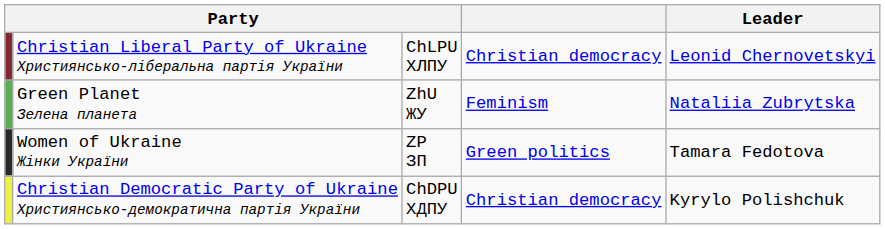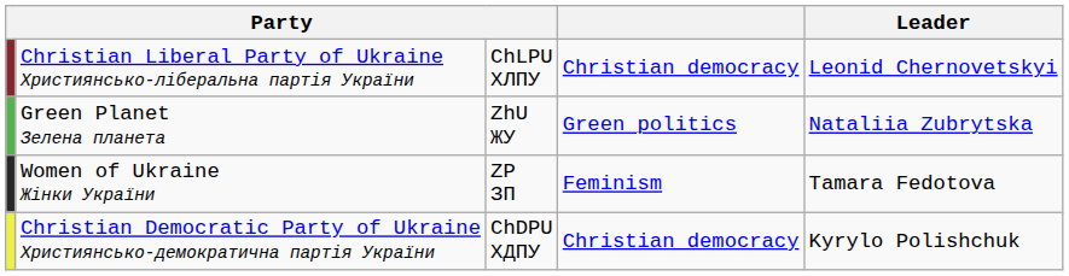Green Planet Зелена планета | column 4: Feminism -> Green politics
Women of Ukraine Жінки України | column 4: Green politics -> Feminism
